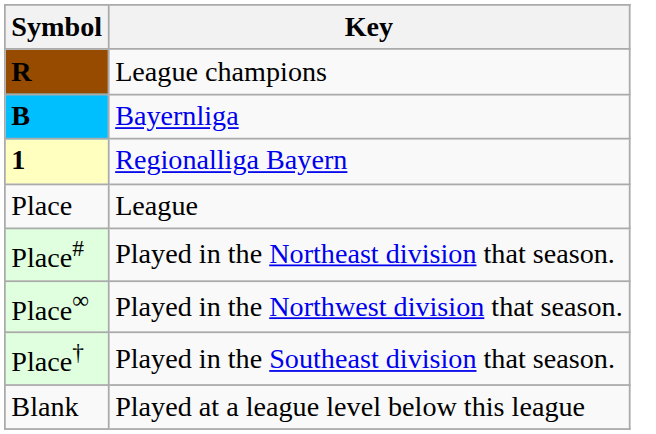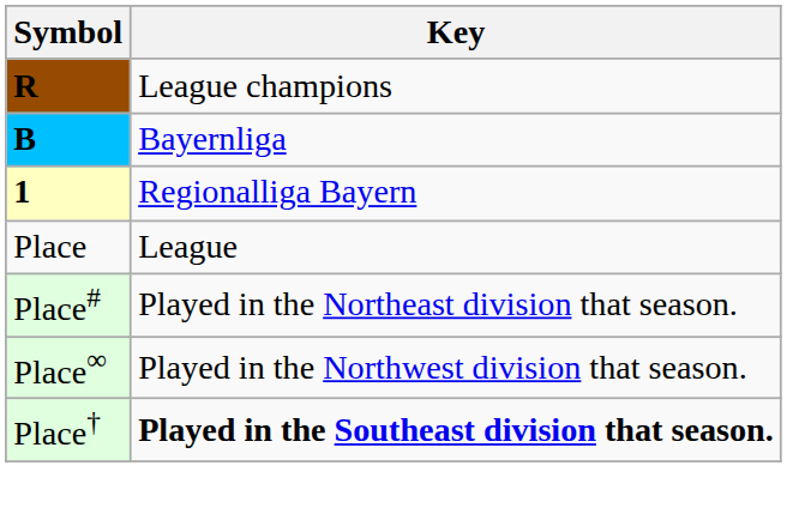Place† | Key: normal -> bold
- row: Blank | Played at a league level below this league
